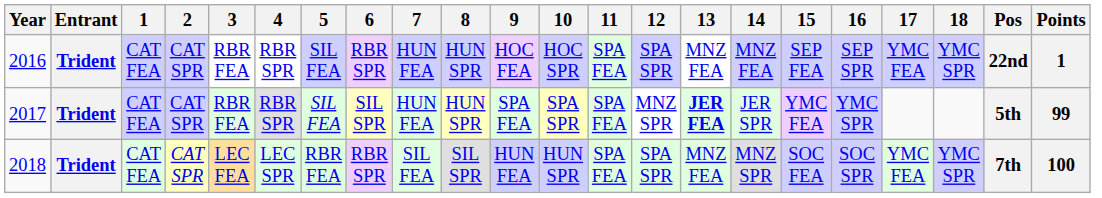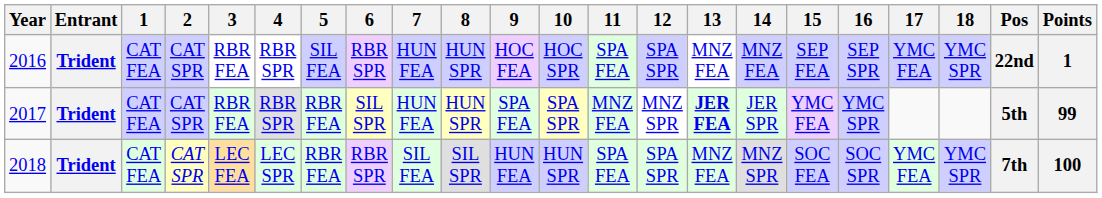2017 | 5: SIL FEA -> RBR FEA
2017 | 11: SPA FEA -> MNZ FEA
